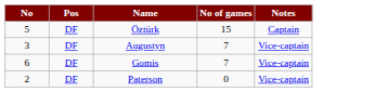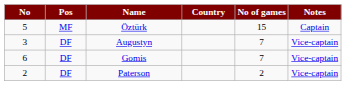+ column: Country
Öztürk | Pos: DF -> MF
Paterson | No of games: 0 -> 2
